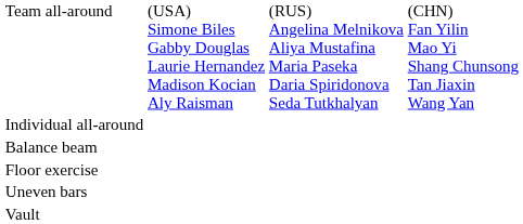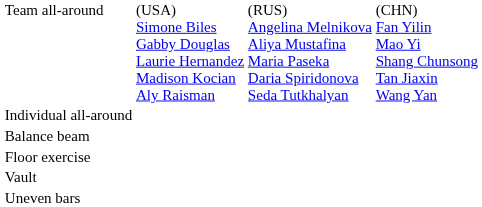rows swapped: Uneven bars <-> Vault
